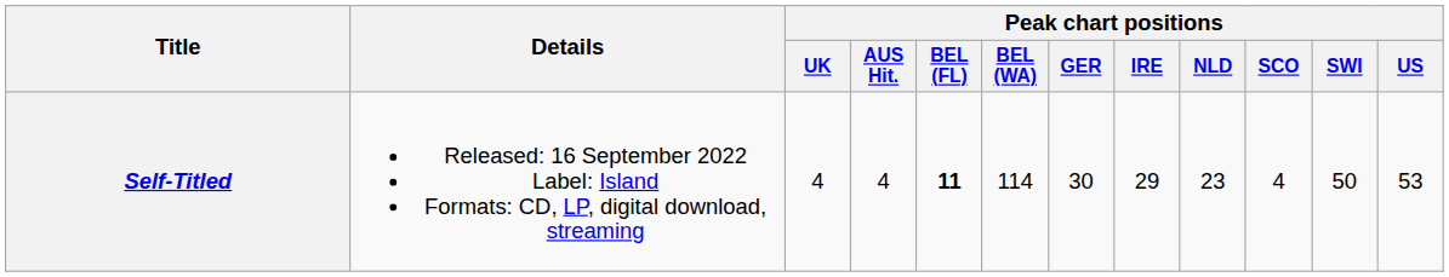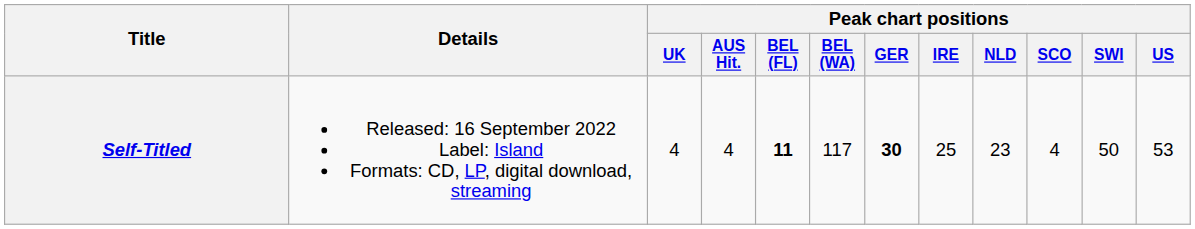Self-Titled | Peak chart positions / BEL (WA): 114 -> 117
Self-Titled | Peak chart positions / GER: normal -> bold
Self-Titled | Peak chart positions / IRE: 29 -> 25
